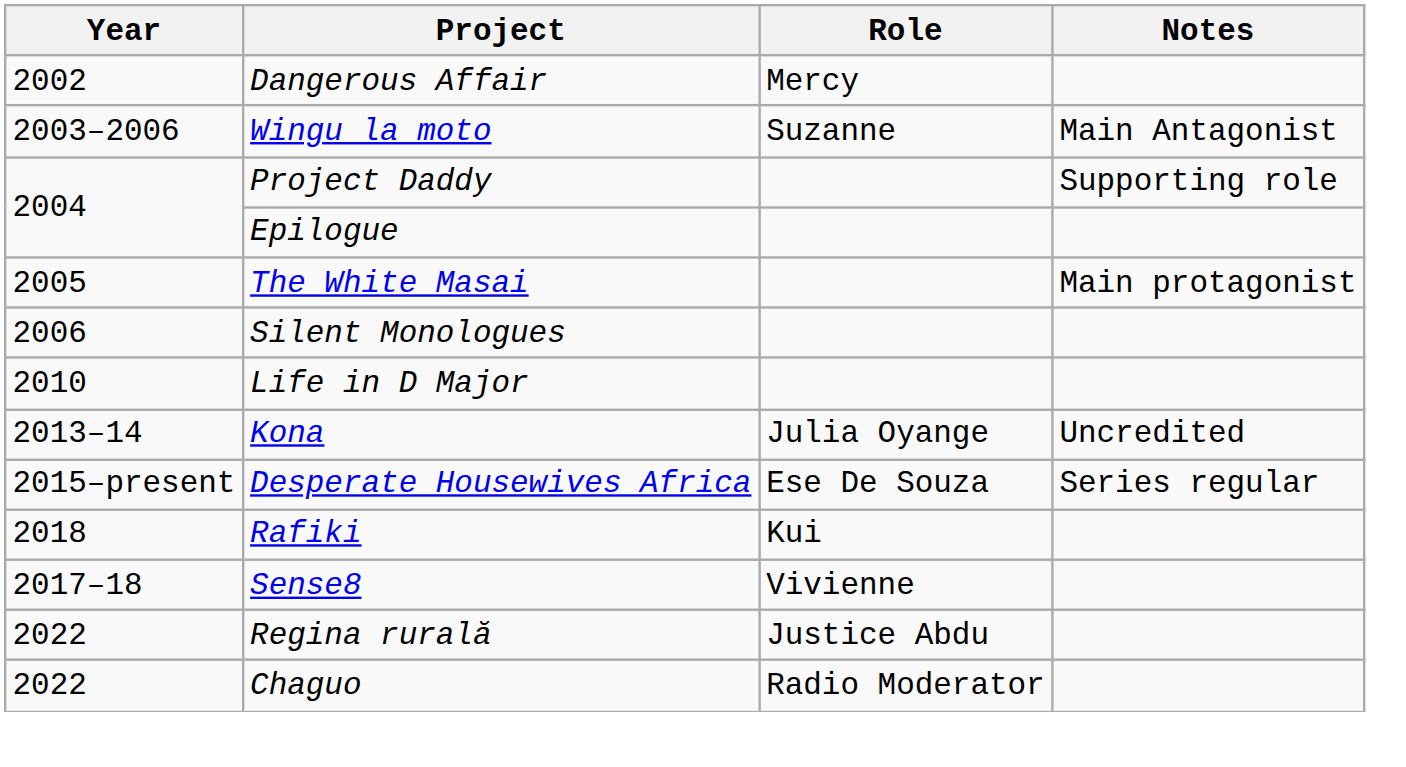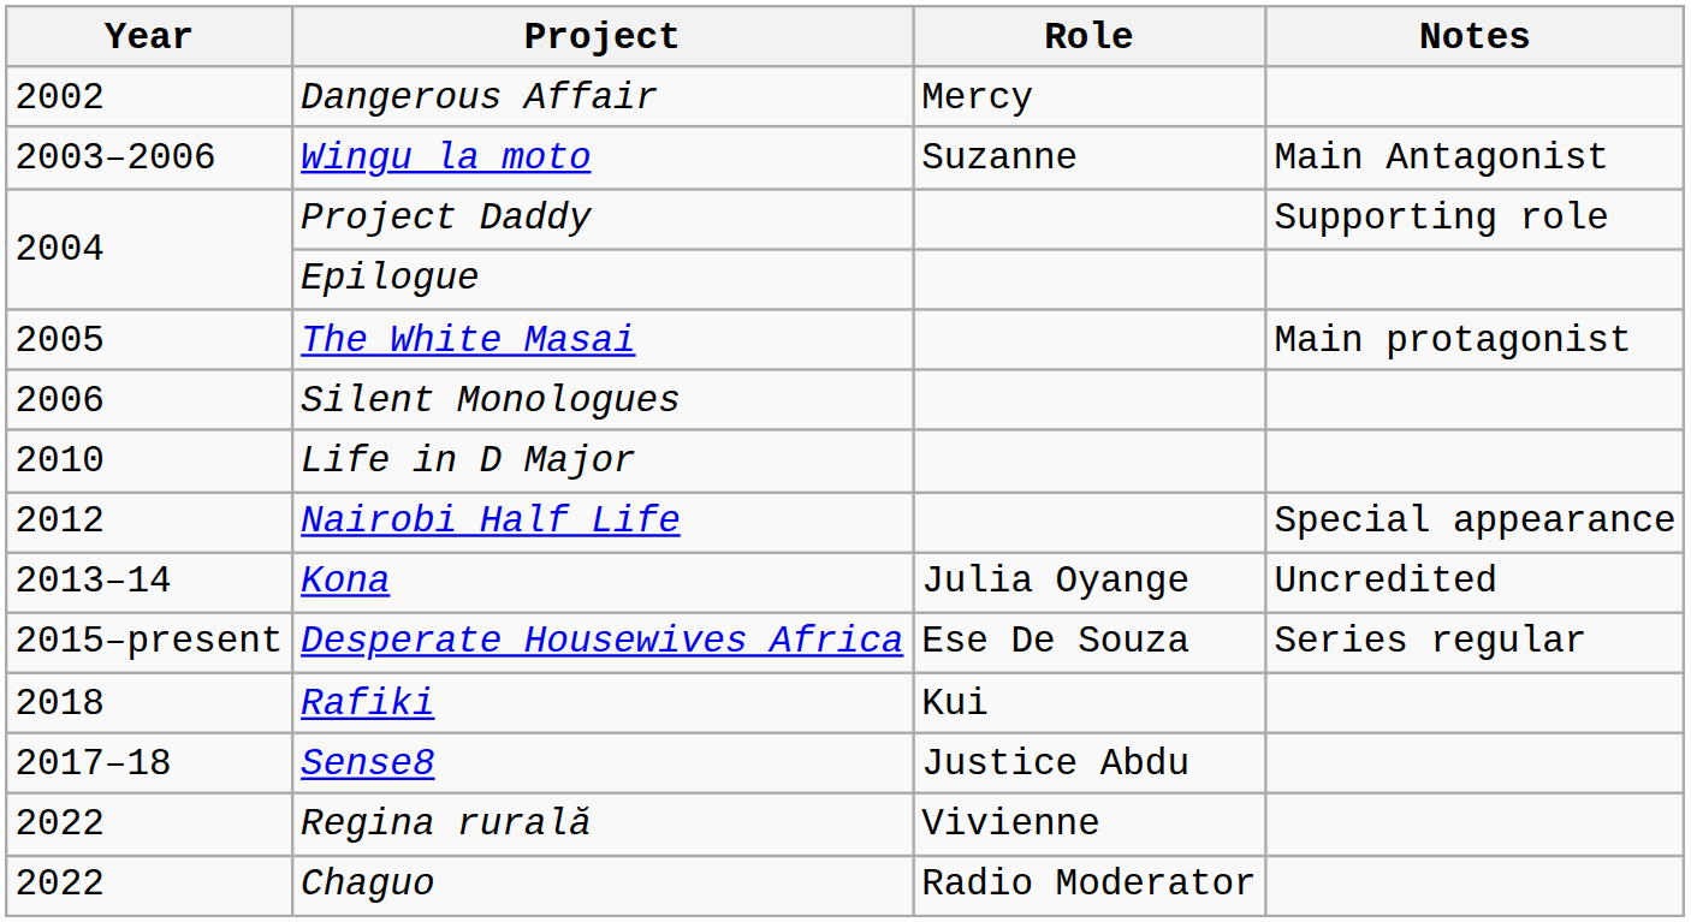+ row: 2012 | Nairobi Half Life | Special appearance
Sense8 | Role: Vivienne -> Justice Abdu
Regina rurală | Role: Justice Abdu -> Vivienne
